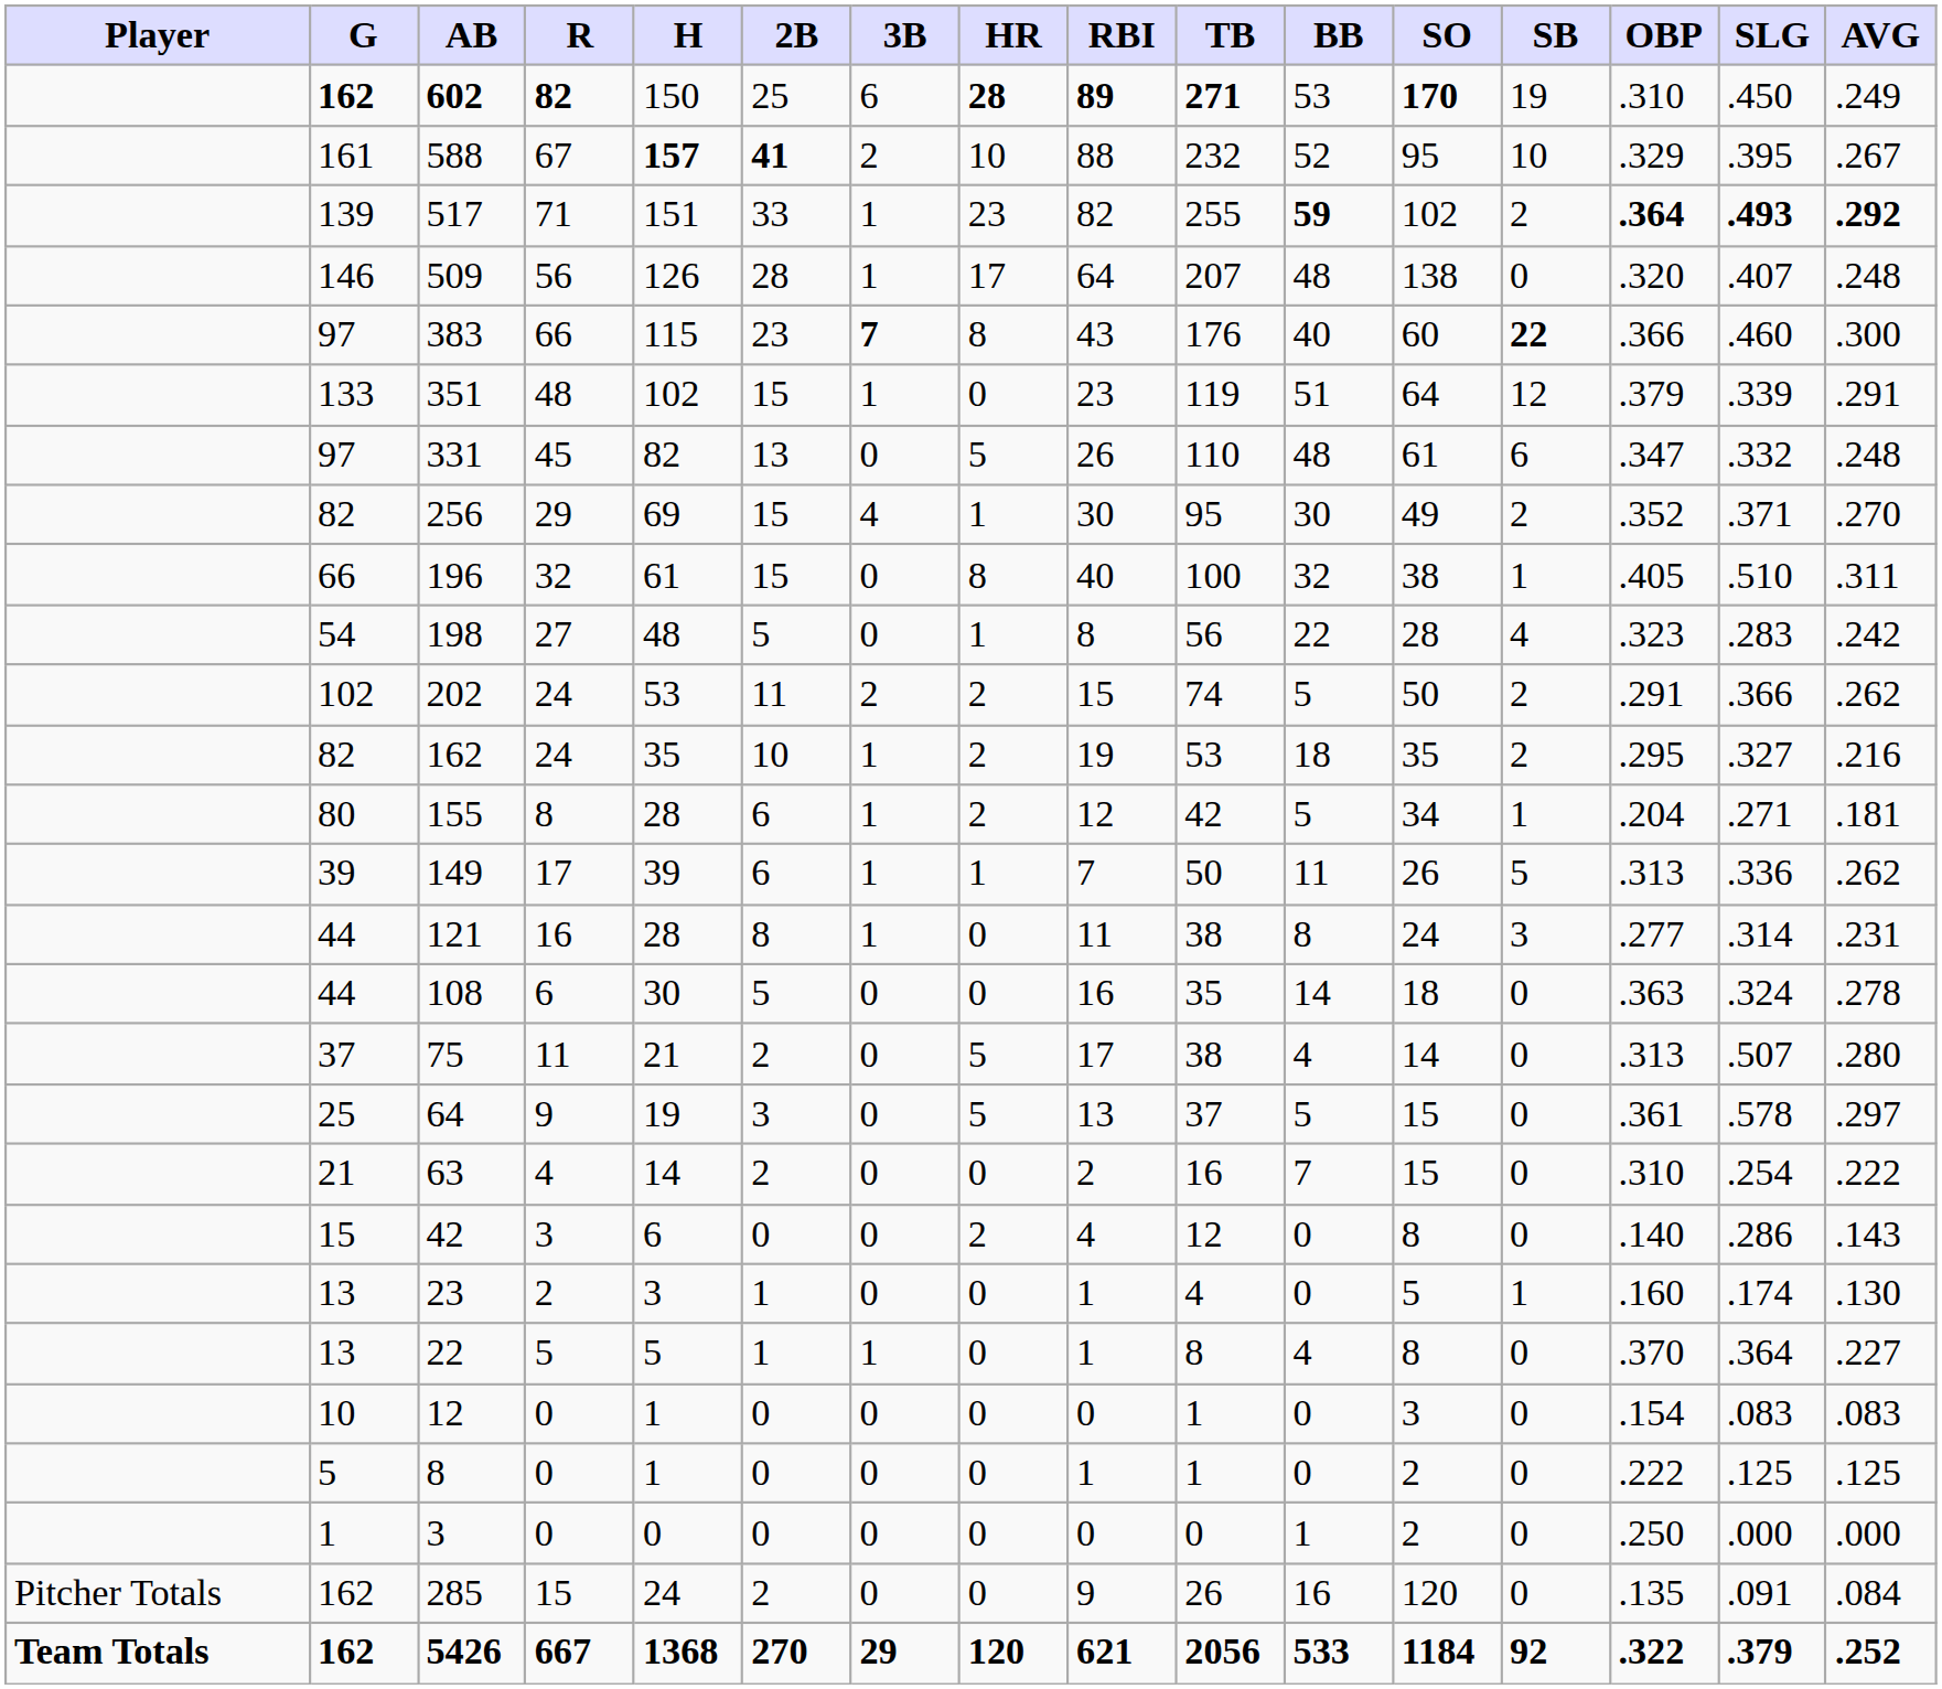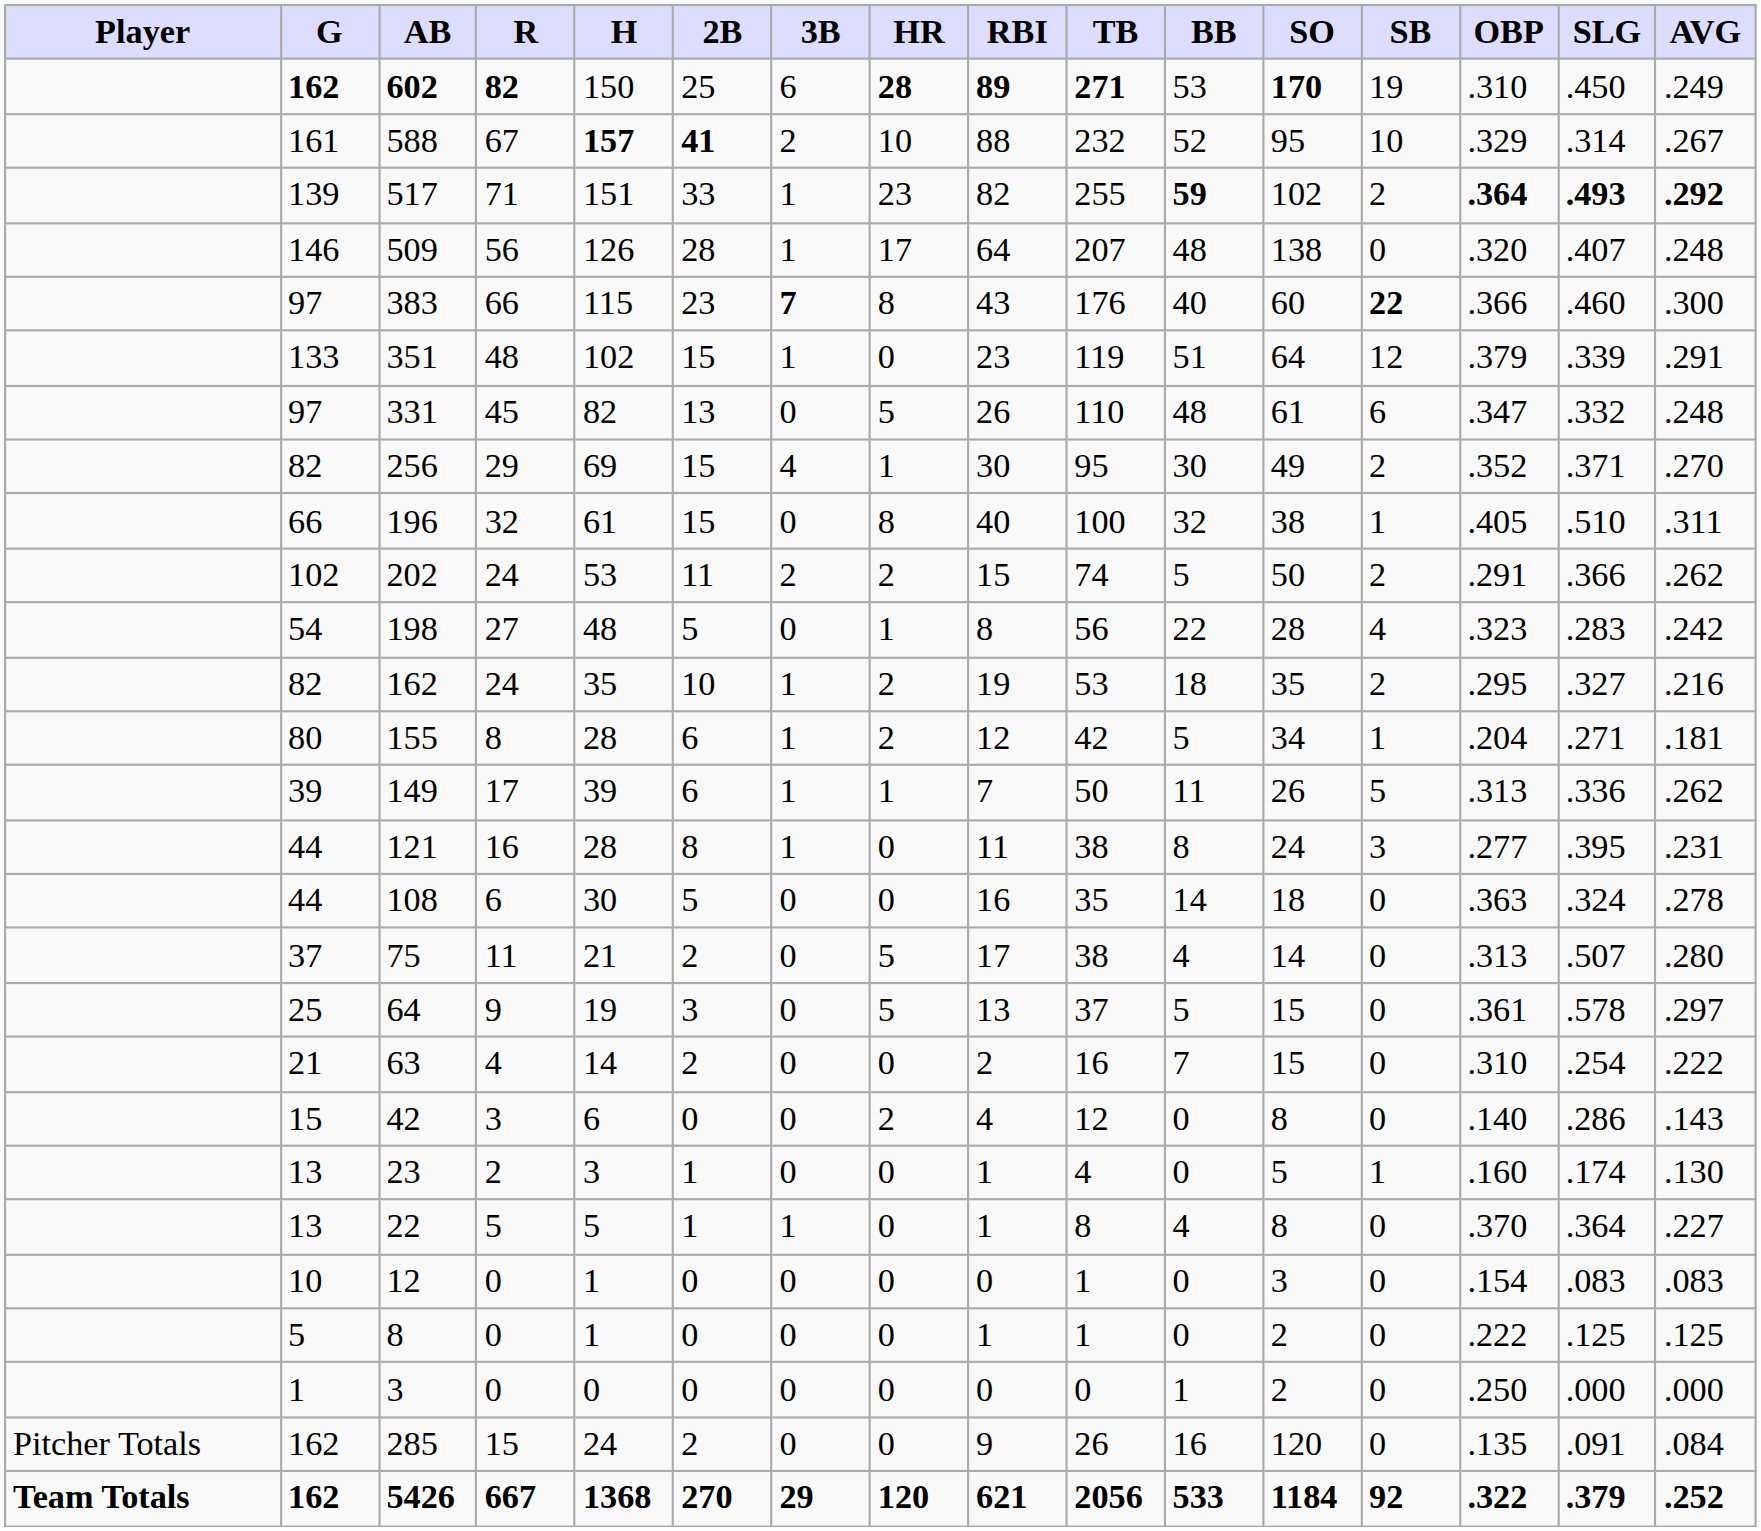588 | SLG: .395 -> .314
rows swapped: 202 <-> 198
121 | SLG: .314 -> .395
